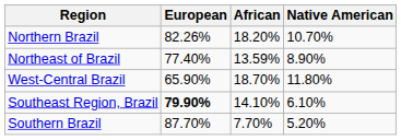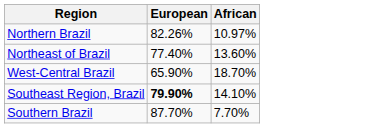- column: Native American | 10.70% | 8.90% | 11.80% | 6.10% | 5.20%
Northern Brazil | African: 18.20% -> 10.97%
Northeast of Brazil | African: 13.59% -> 13.60%
